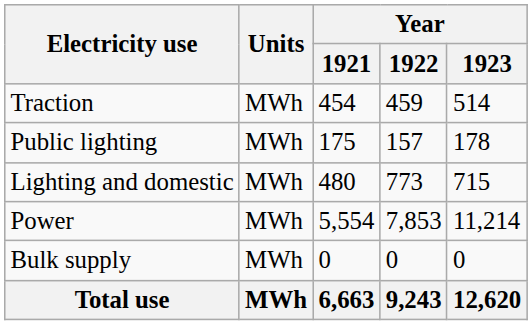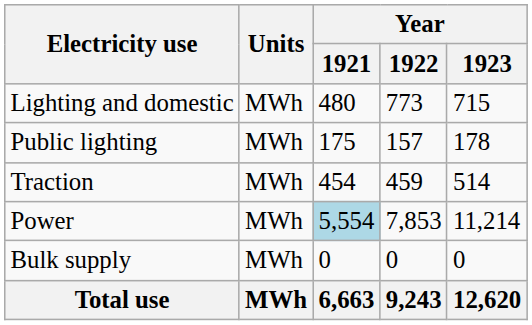rows swapped: Lighting and domestic <-> Traction
Power | Year / 1921: no background -> lightblue background
